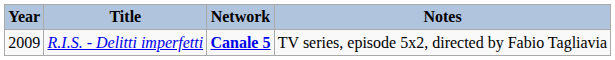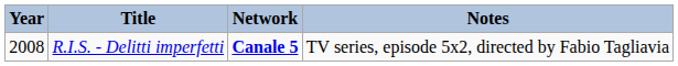R.I.S. - Delitti imperfetti | Year: 2009 -> 2008
